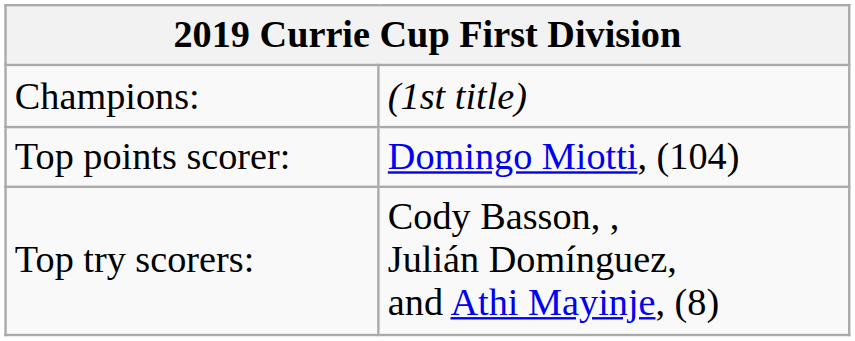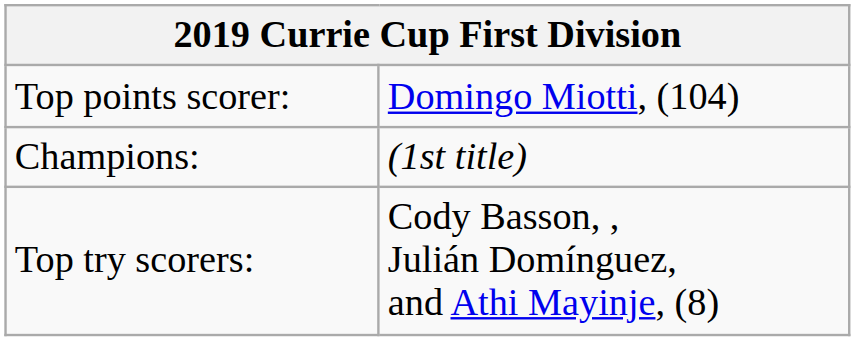rows swapped: Champions: <-> Top points scorer:
